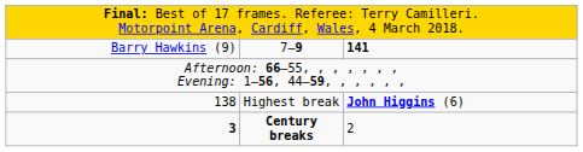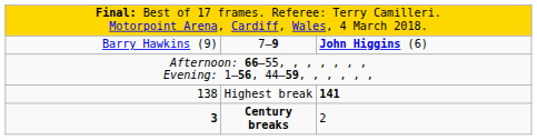Barry Hawkins (9) | column 3: 141 -> John Higgins (6)
138 | column 3: John Higgins (6) -> 141
